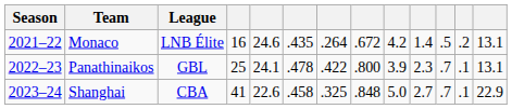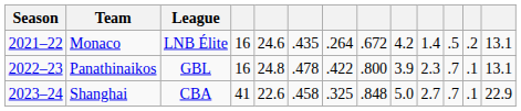Panathinaikos | column 4: 25 -> 16
Panathinaikos | column 5: 24.1 -> 24.8
